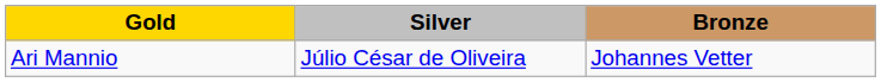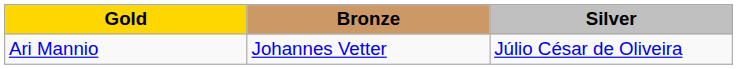columns swapped: Silver <-> Bronze
